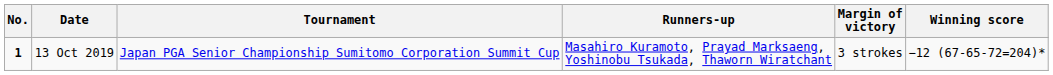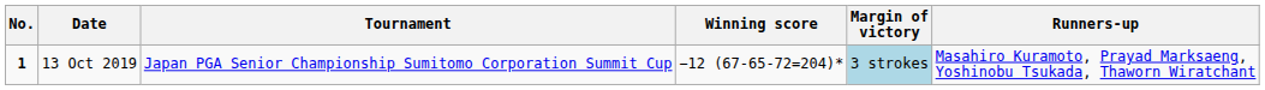columns swapped: Winning score <-> Runners-up
13 Oct 2019 | Margin of victory: no background -> lightblue background
